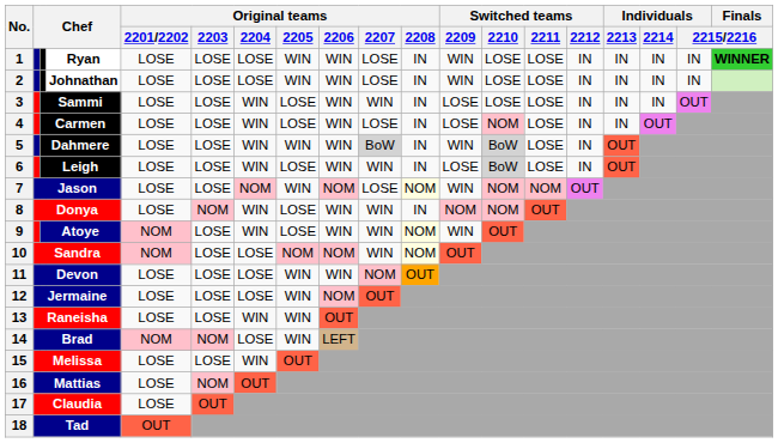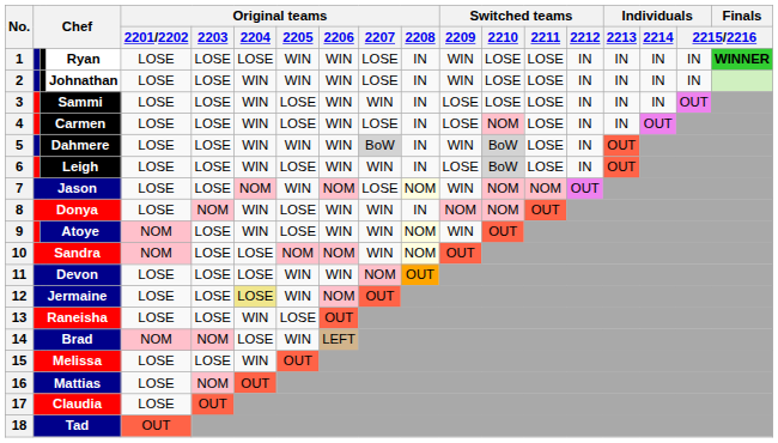Johnathan | Original teams / 2204: LOSE -> WIN
Jermaine | Original teams / 2204: no background -> khaki background
Raneisha | Original teams / 2205: WIN -> LOSE
